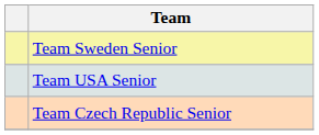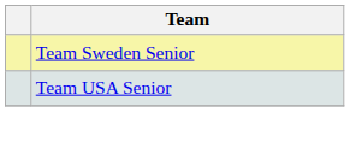- row: Team Czech Republic Senior
